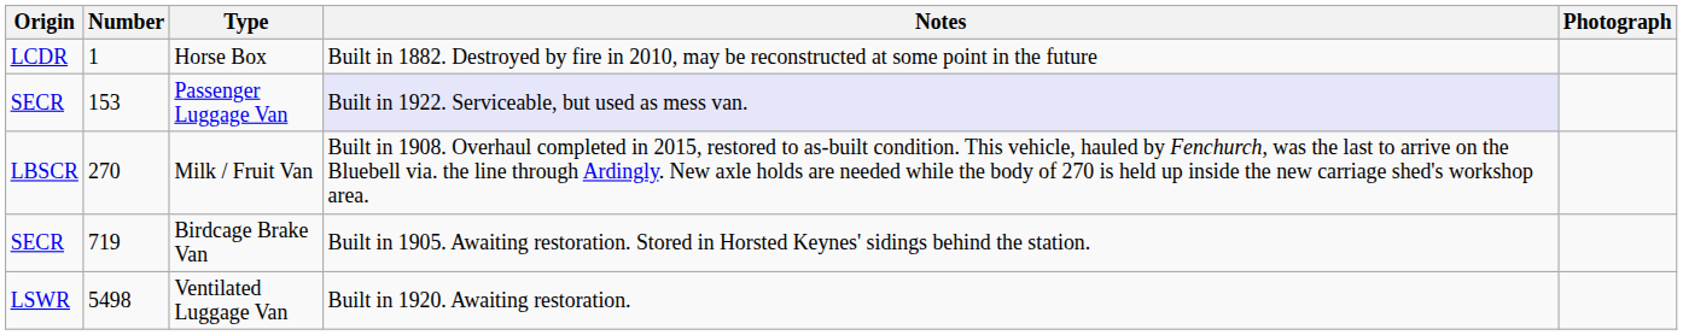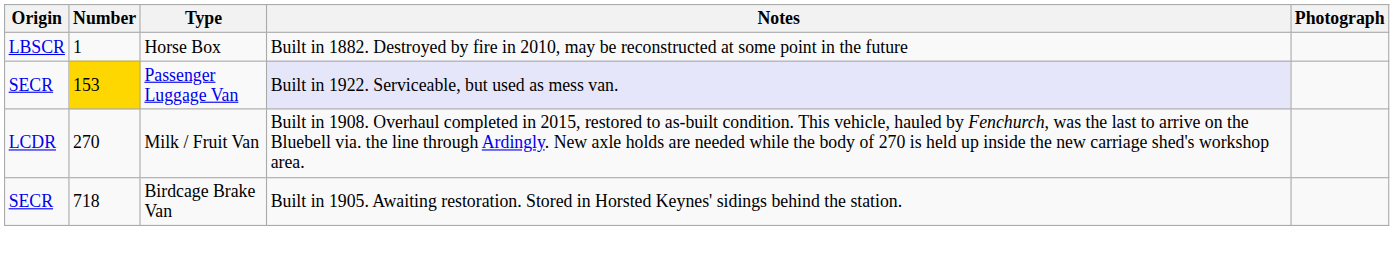Horse Box | Origin: LCDR -> LBSCR
Passenger Luggage Van | Number: no background -> gold background
Milk / Fruit Van | Origin: LBSCR -> LCDR
Birdcage Brake Van | Number: 719 -> 718
- row: LSWR | 5498 | Ventilated Luggage Van | Built in 1920. Awaiting restoration.
